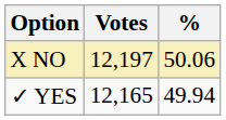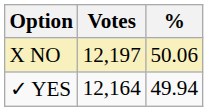✓ YES | Votes: 12,165 -> 12,164
